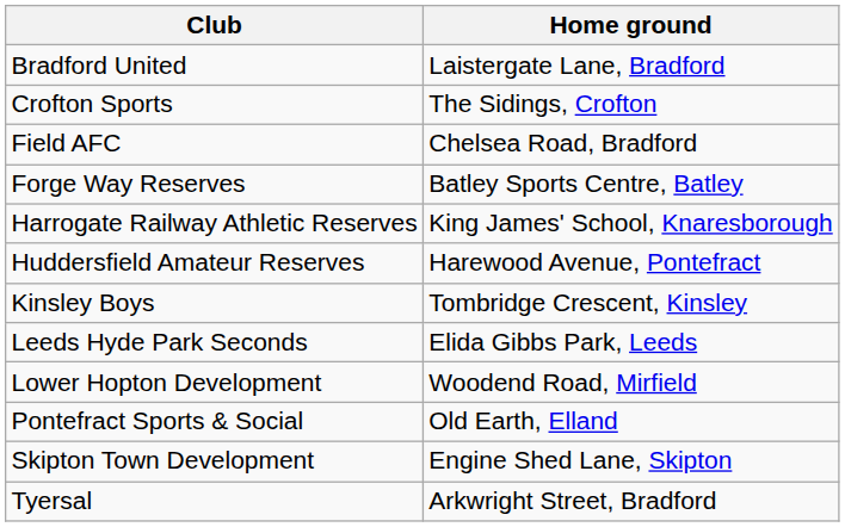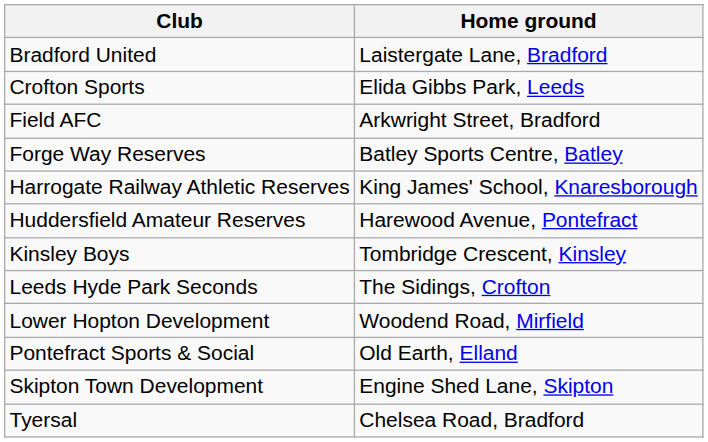Crofton Sports | Home ground: The Sidings, Crofton -> Elida Gibbs Park, Leeds
Field AFC | Home ground: Chelsea Road, Bradford -> Arkwright Street, Bradford
Leeds Hyde Park Seconds | Home ground: Elida Gibbs Park, Leeds -> The Sidings, Crofton
Tyersal | Home ground: Arkwright Street, Bradford -> Chelsea Road, Bradford
